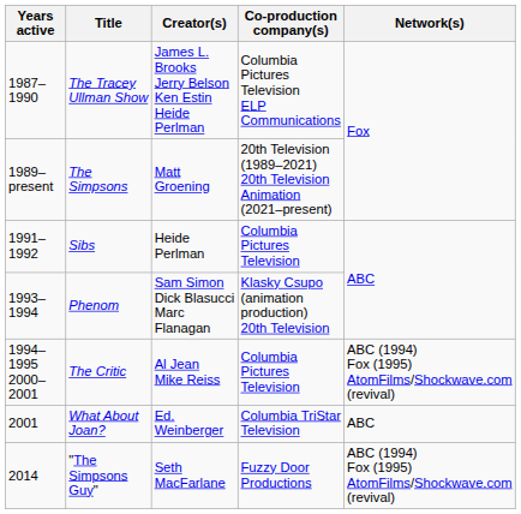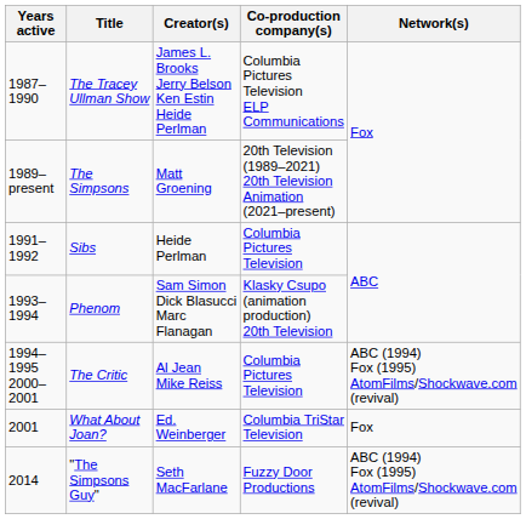What About Joan? | Network(s): ABC -> Fox
